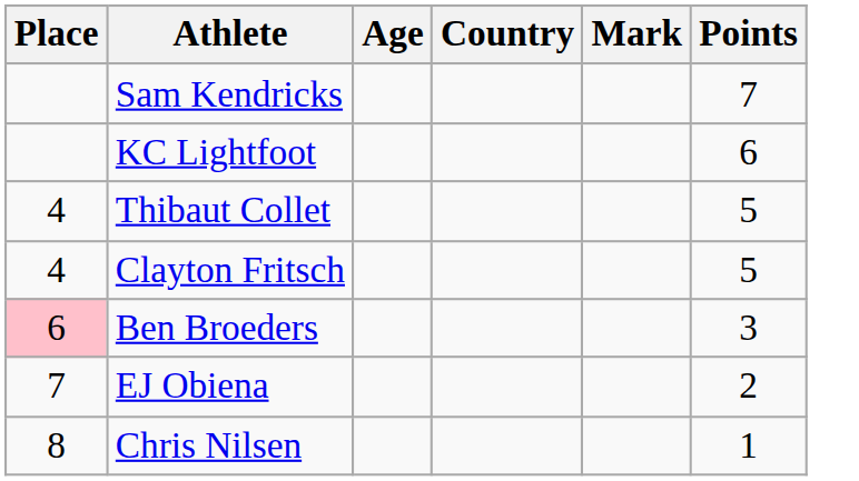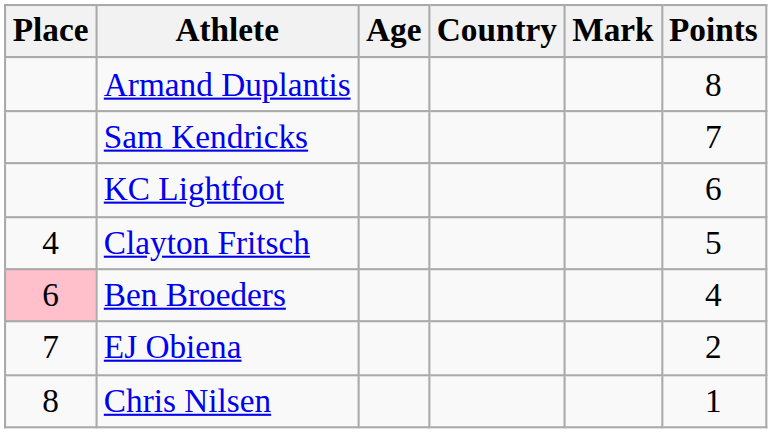+ row: Armand Duplantis | 8
- row: 4 | Thibaut Collet | 5
Ben Broeders | Points: 3 -> 4
